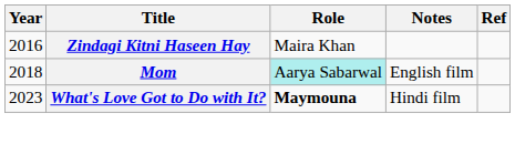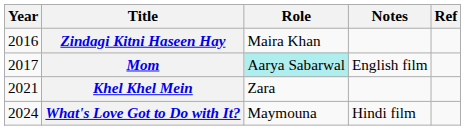Mom | Year: 2018 -> 2017
+ row: 2021 | Khel Khel Mein | Zara
What's Love Got to Do with It? | Year: 2023 -> 2024
What's Love Got to Do with It? | Role: bold -> normal
